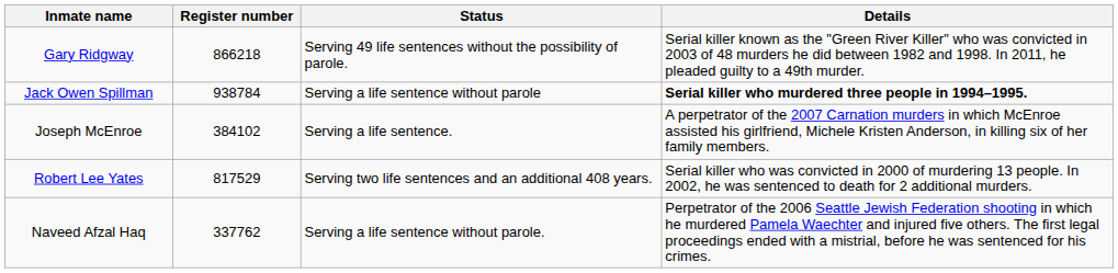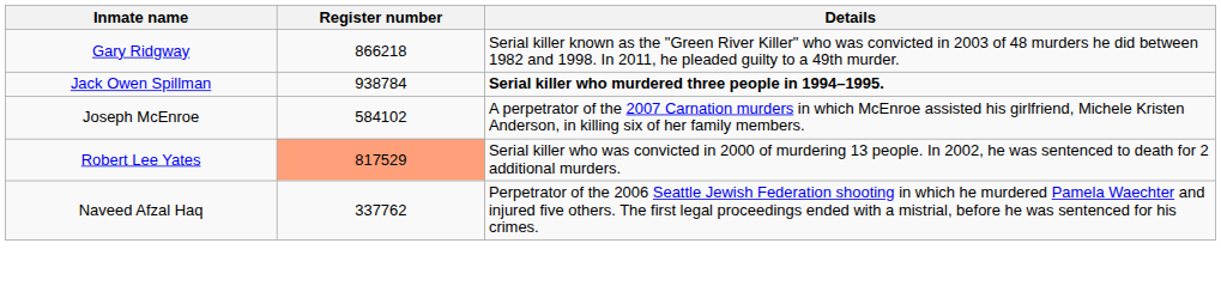- column: Status | Serving 49 life sentences without the possibility of parole. | Serving a life sentence without parole | Serving a life sentence. | Serving two life sentences and an additional 408 years. | Serving a life sentence without parole.
Joseph McEnroe | Register number: 384102 -> 584102
Robert Lee Yates | Register number: no background -> lightsalmon background
